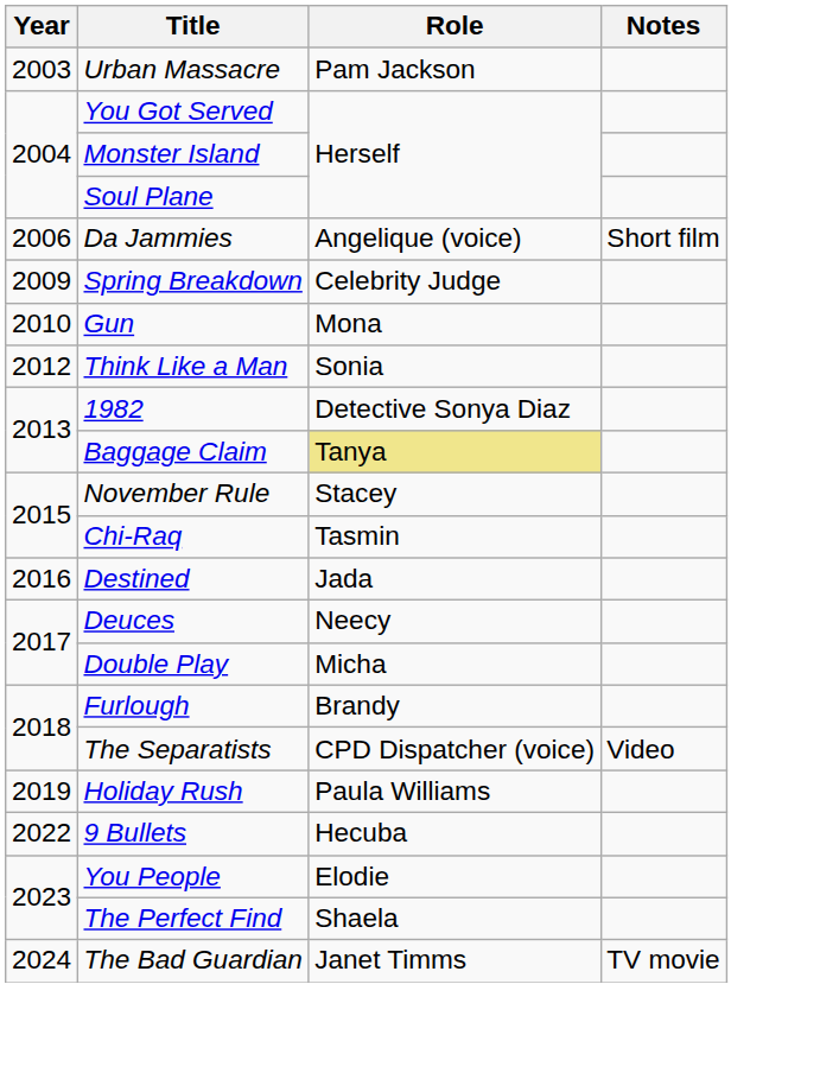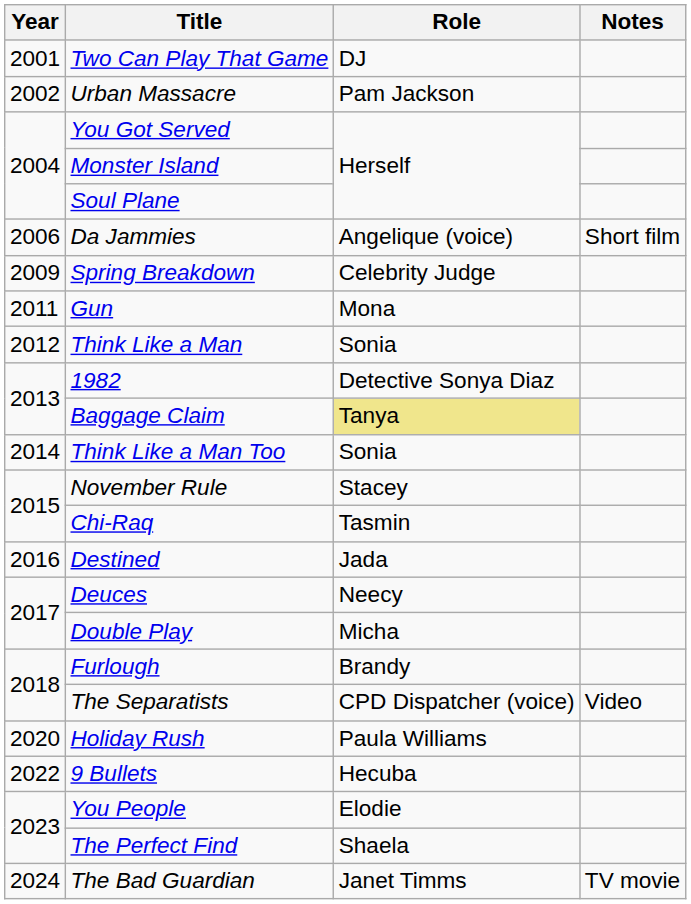+ row: 2001 | Two Can Play That Game | DJ
Urban Massacre | Year: 2003 -> 2002
Gun | Year: 2010 -> 2011
+ row: 2014 | Think Like a Man Too | Sonia
Holiday Rush | Year: 2019 -> 2020
